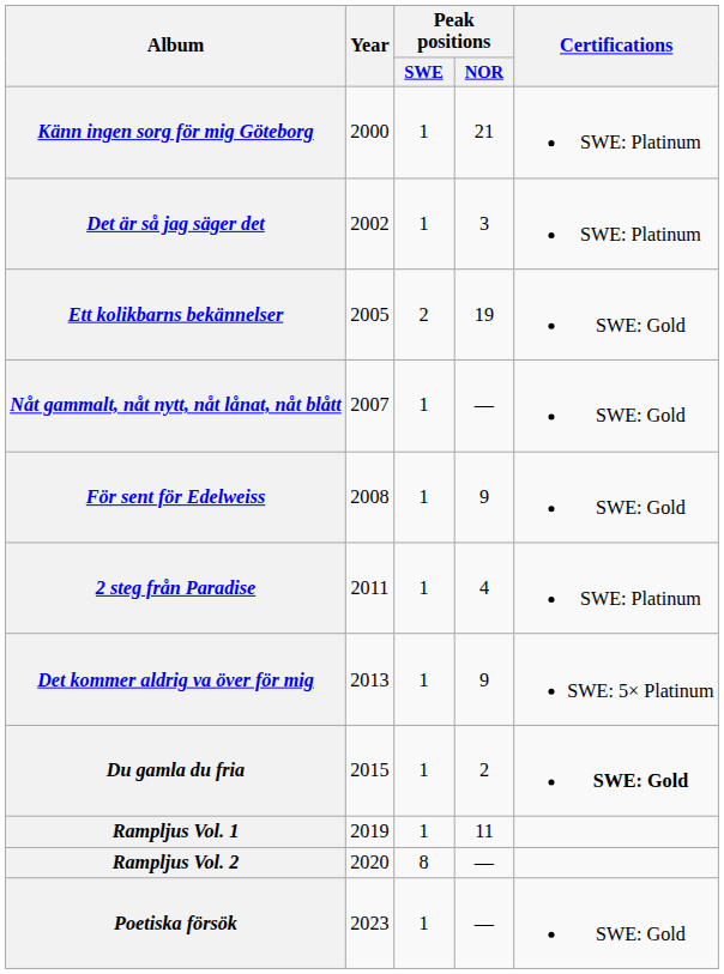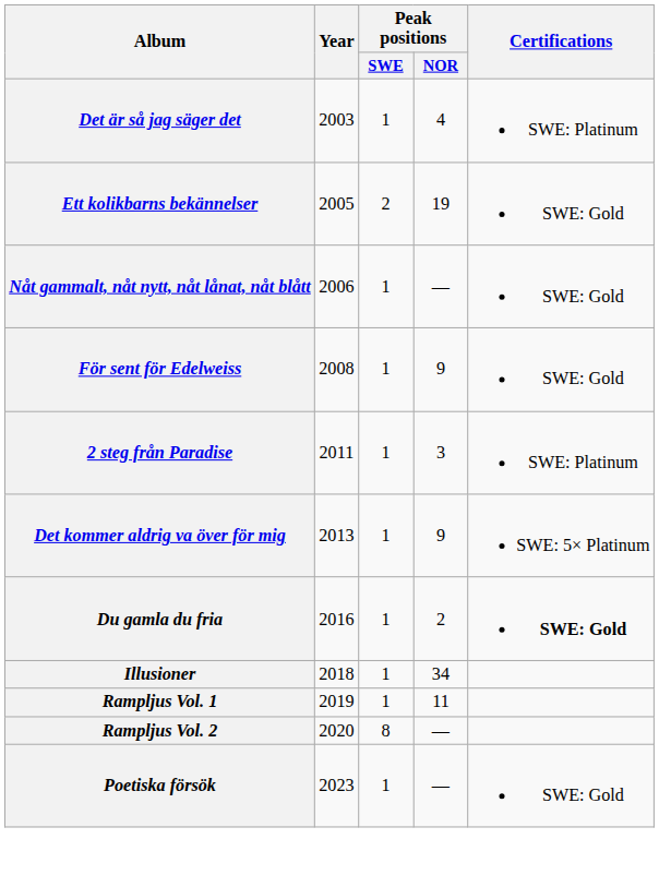- row: Känn ingen sorg för mig Göteborg | 2000 | 1 | 21 | SWE: Platinum
Det är så jag säger det | Year: 2002 -> 2003
Det är så jag säger det | Peak positions / NOR: 3 -> 4
Nåt gammalt, nåt nytt, nåt lånat, nåt blått | Year: 2007 -> 2006
2 steg från Paradise | Peak positions / NOR: 4 -> 3
Du gamla du fria | Year: 2015 -> 2016
+ row: Illusioner | 2018 | 1 | 34
